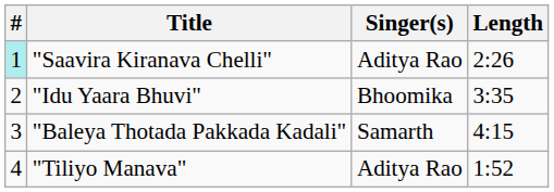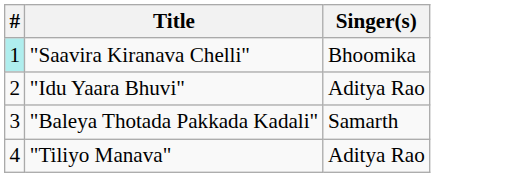- column: Length | 2:26 | 3:35 | 4:15 | 1:52
"Saavira Kiranava Chelli" | Singer(s): Aditya Rao -> Bhoomika
"Idu Yaara Bhuvi" | Singer(s): Bhoomika -> Aditya Rao
